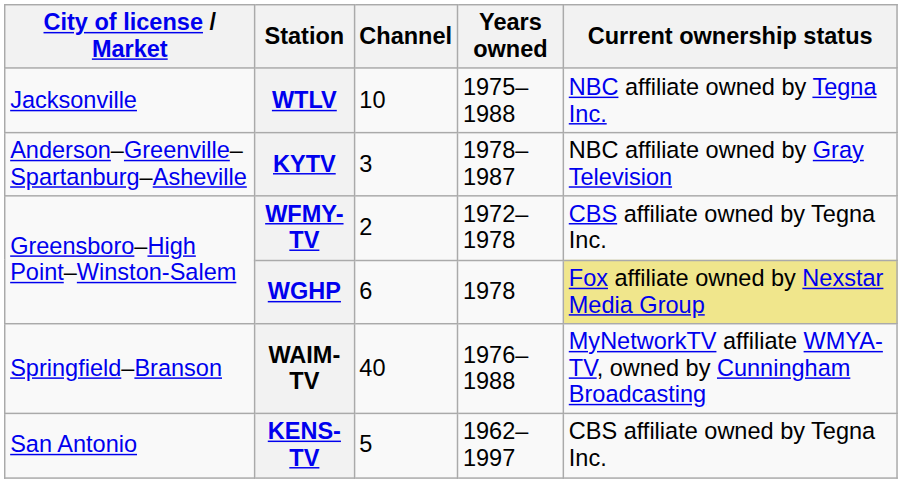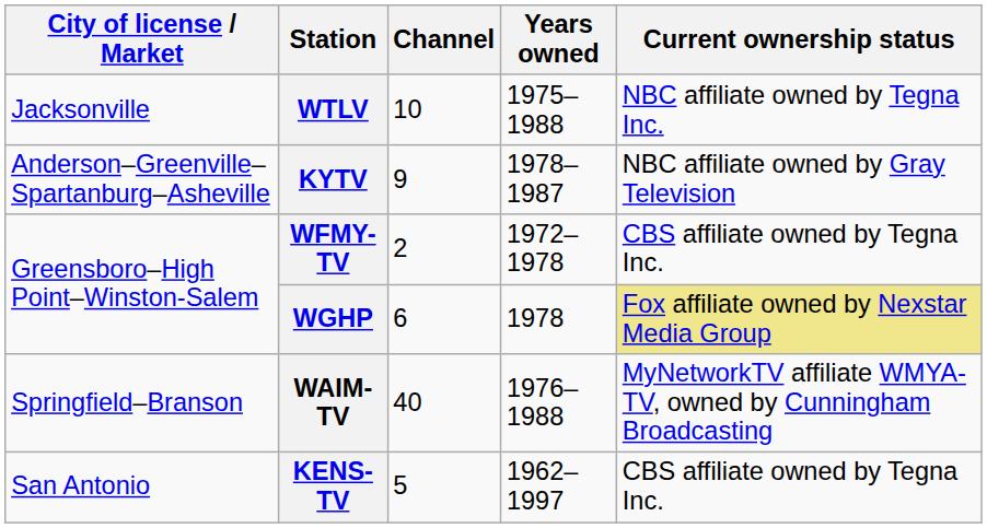KYTV | Channel: 3 -> 9
